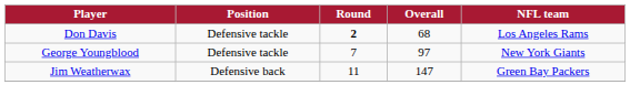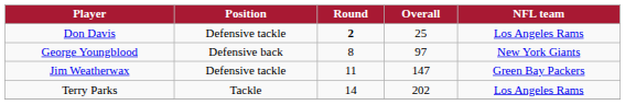Don Davis | Overall: 68 -> 25
George Youngblood | Position: Defensive tackle -> Defensive back
George Youngblood | Round: 7 -> 8
Jim Weatherwax | Position: Defensive back -> Defensive tackle
+ row: Terry Parks | Tackle | 14 | 202 | Los Angeles Rams
